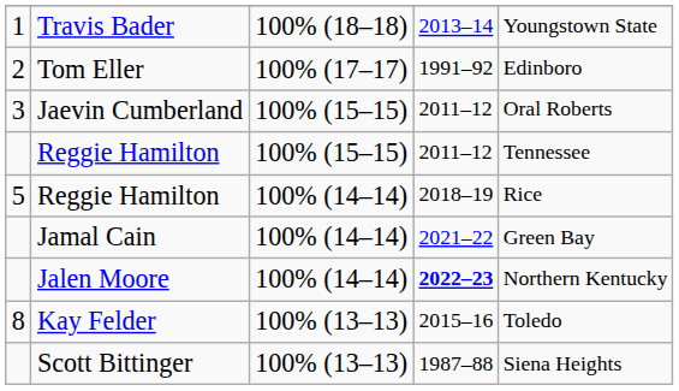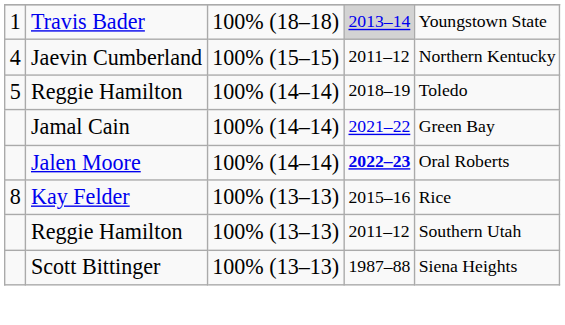Travis Bader | column 4: no background -> lightgrey background
- row: 2 | Tom Eller | 100% (17–17) | 1991–92 | Edinboro
Jaevin Cumberland | column 1: 3 -> 4
Jaevin Cumberland | column 5: Oral Roberts -> Northern Kentucky
- row: Reggie Hamilton | 100% (15–15) | 2011–12 | Tennessee
Reggie Hamilton / 100% (14–14) | column 5: Rice -> Toledo
Jalen Moore | column 5: Northern Kentucky -> Oral Roberts
Kay Felder | column 5: Toledo -> Rice
+ row: Reggie Hamilton | 100% (13–13) | 2011–12 | Southern Utah
